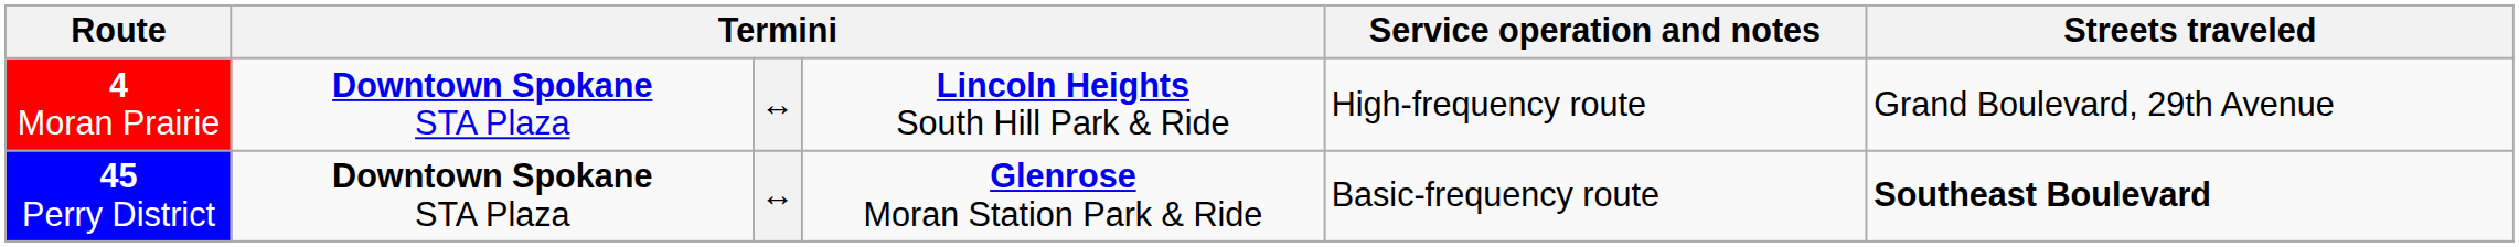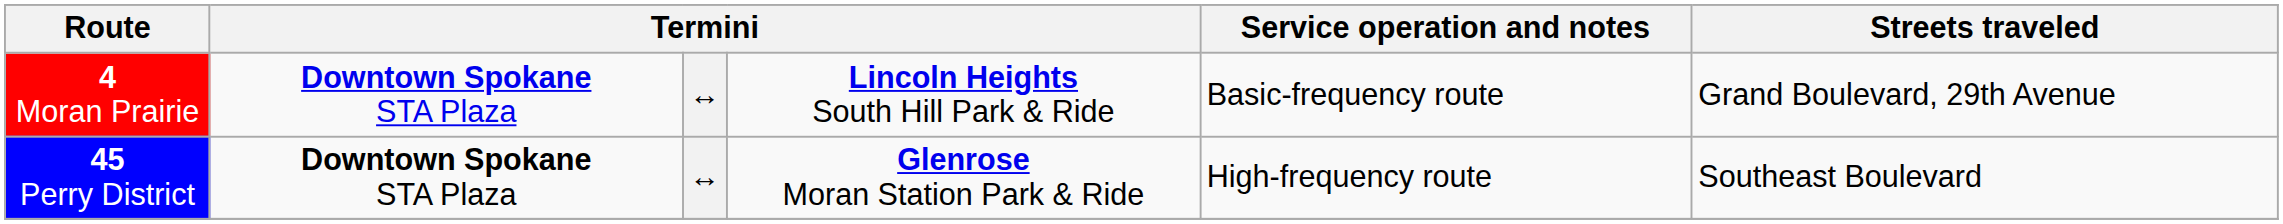4 Moran Prairie | Service operation and notes: High-frequency route -> Basic-frequency route
45 Perry District | Service operation and notes: Basic-frequency route -> High-frequency route
45 Perry District | Streets traveled: bold -> normal
